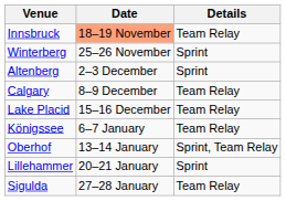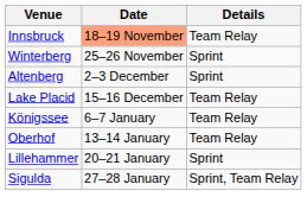- row: Calgary | 8–9 December | Team Relay
Oberhof | Details: Sprint, Team Relay -> Team Relay
Sigulda | Details: Team Relay -> Sprint, Team Relay
